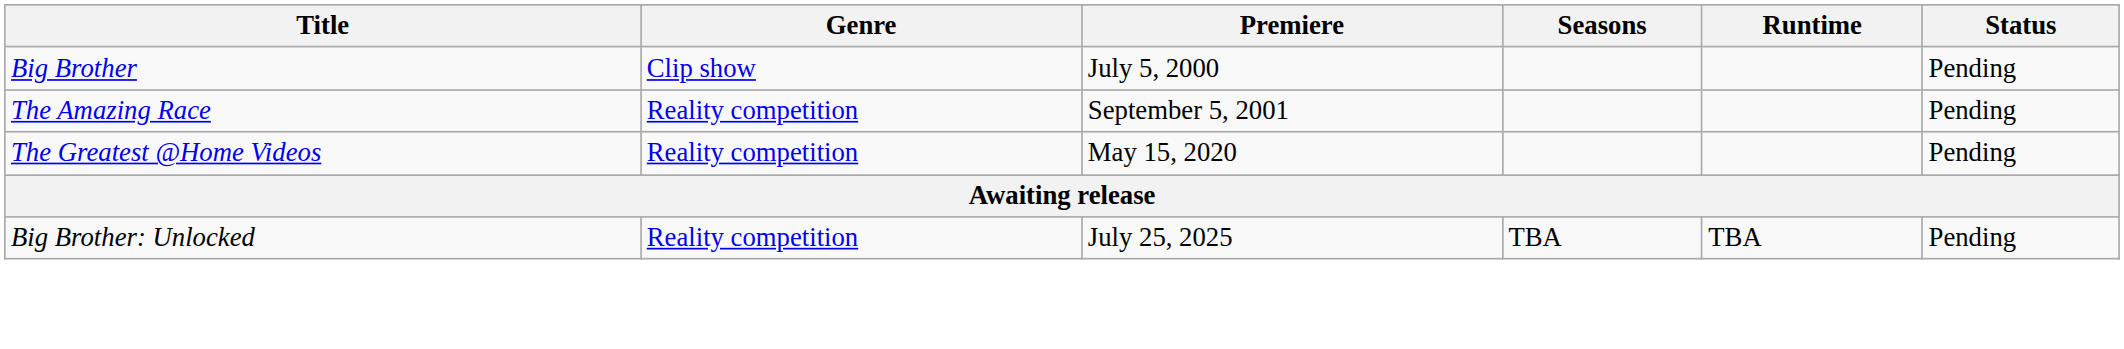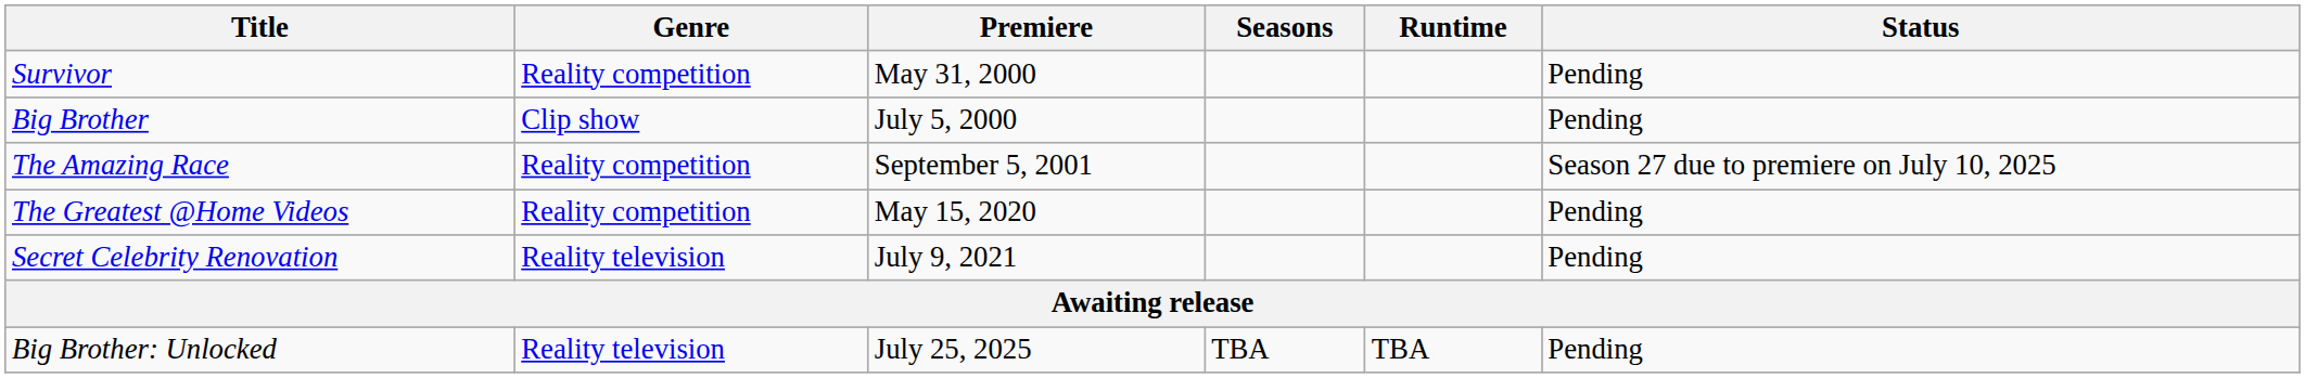+ row: Survivor | Reality competition | May 31, 2000 | Pending
The Amazing Race | Status: Pending -> Season 27 due to premiere on July 10, 2025
+ row: Secret Celebrity Renovation | Reality television | July 9, 2021 | Pending
Big Brother: Unlocked | Genre: Reality competition -> Reality television
